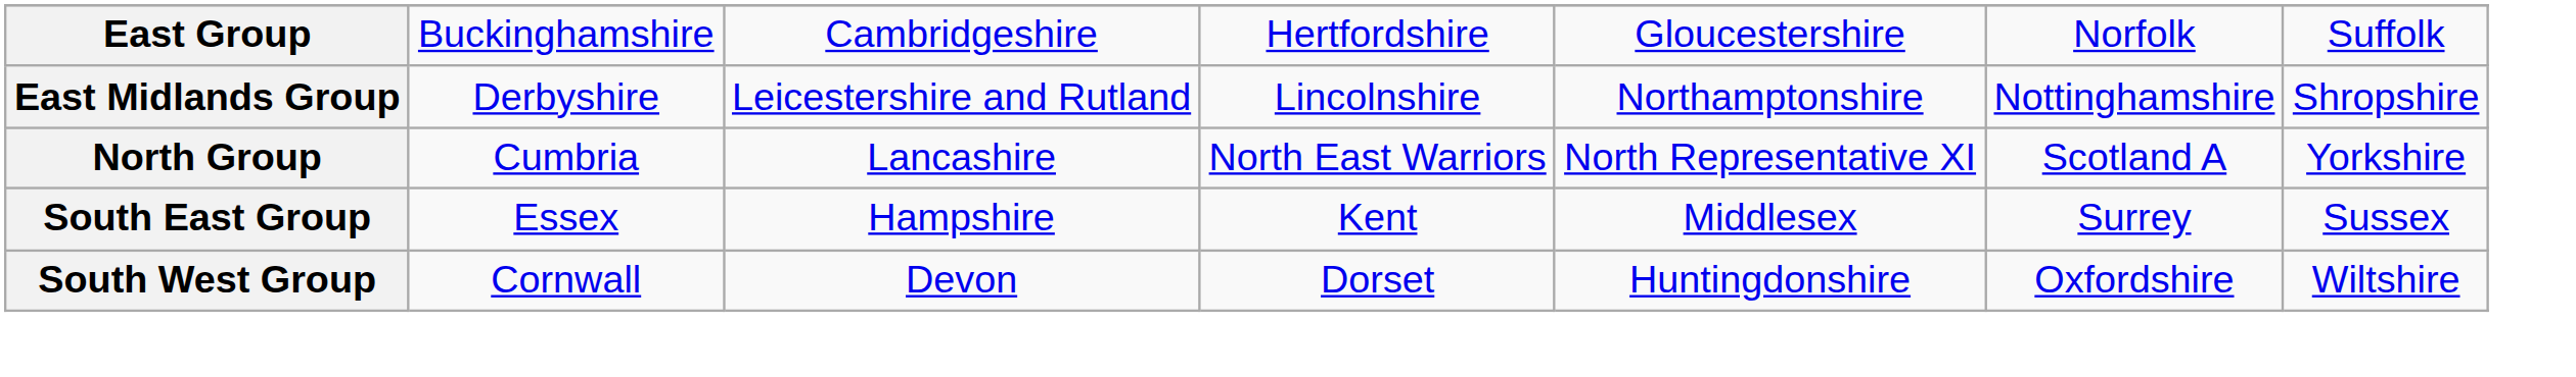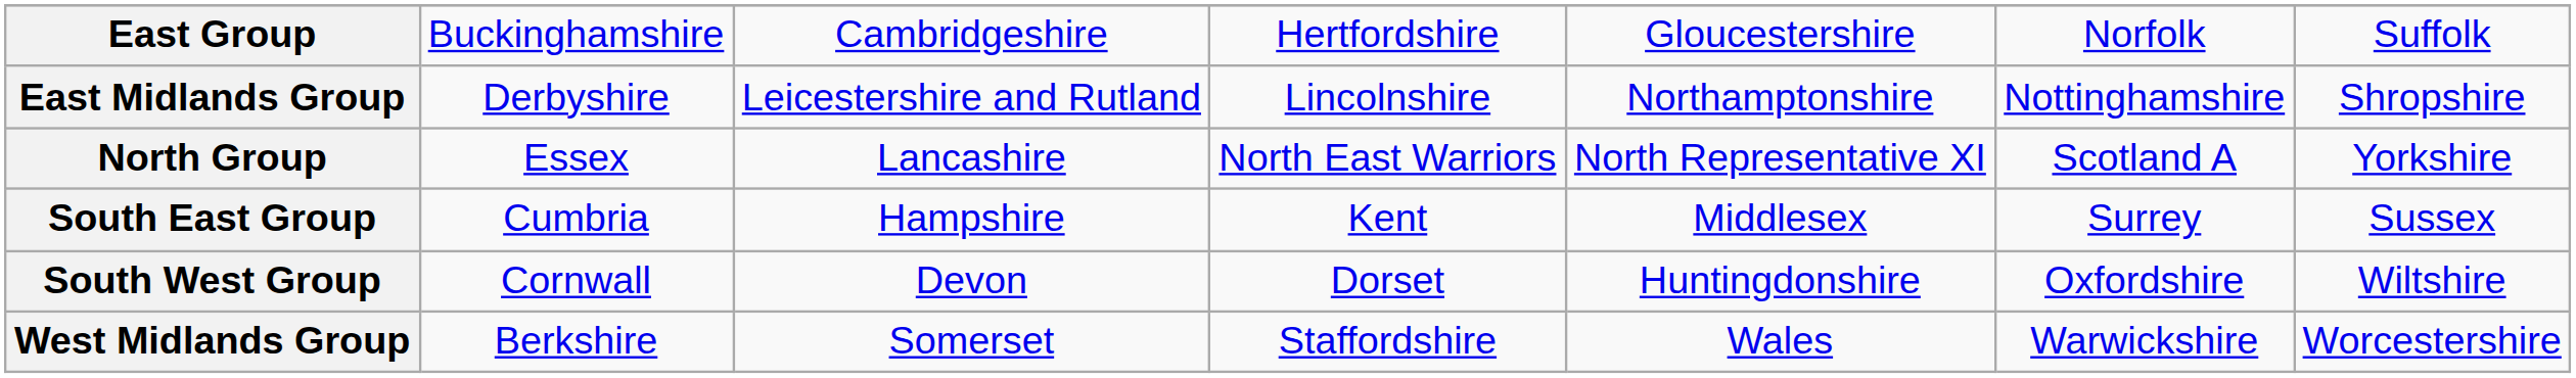North Group | column 2: Cumbria -> Essex
South East Group | column 2: Essex -> Cumbria
+ row: West Midlands Group | Berkshire | Somerset | Staffordshire | Wales | Warwickshire | Worcestershire
